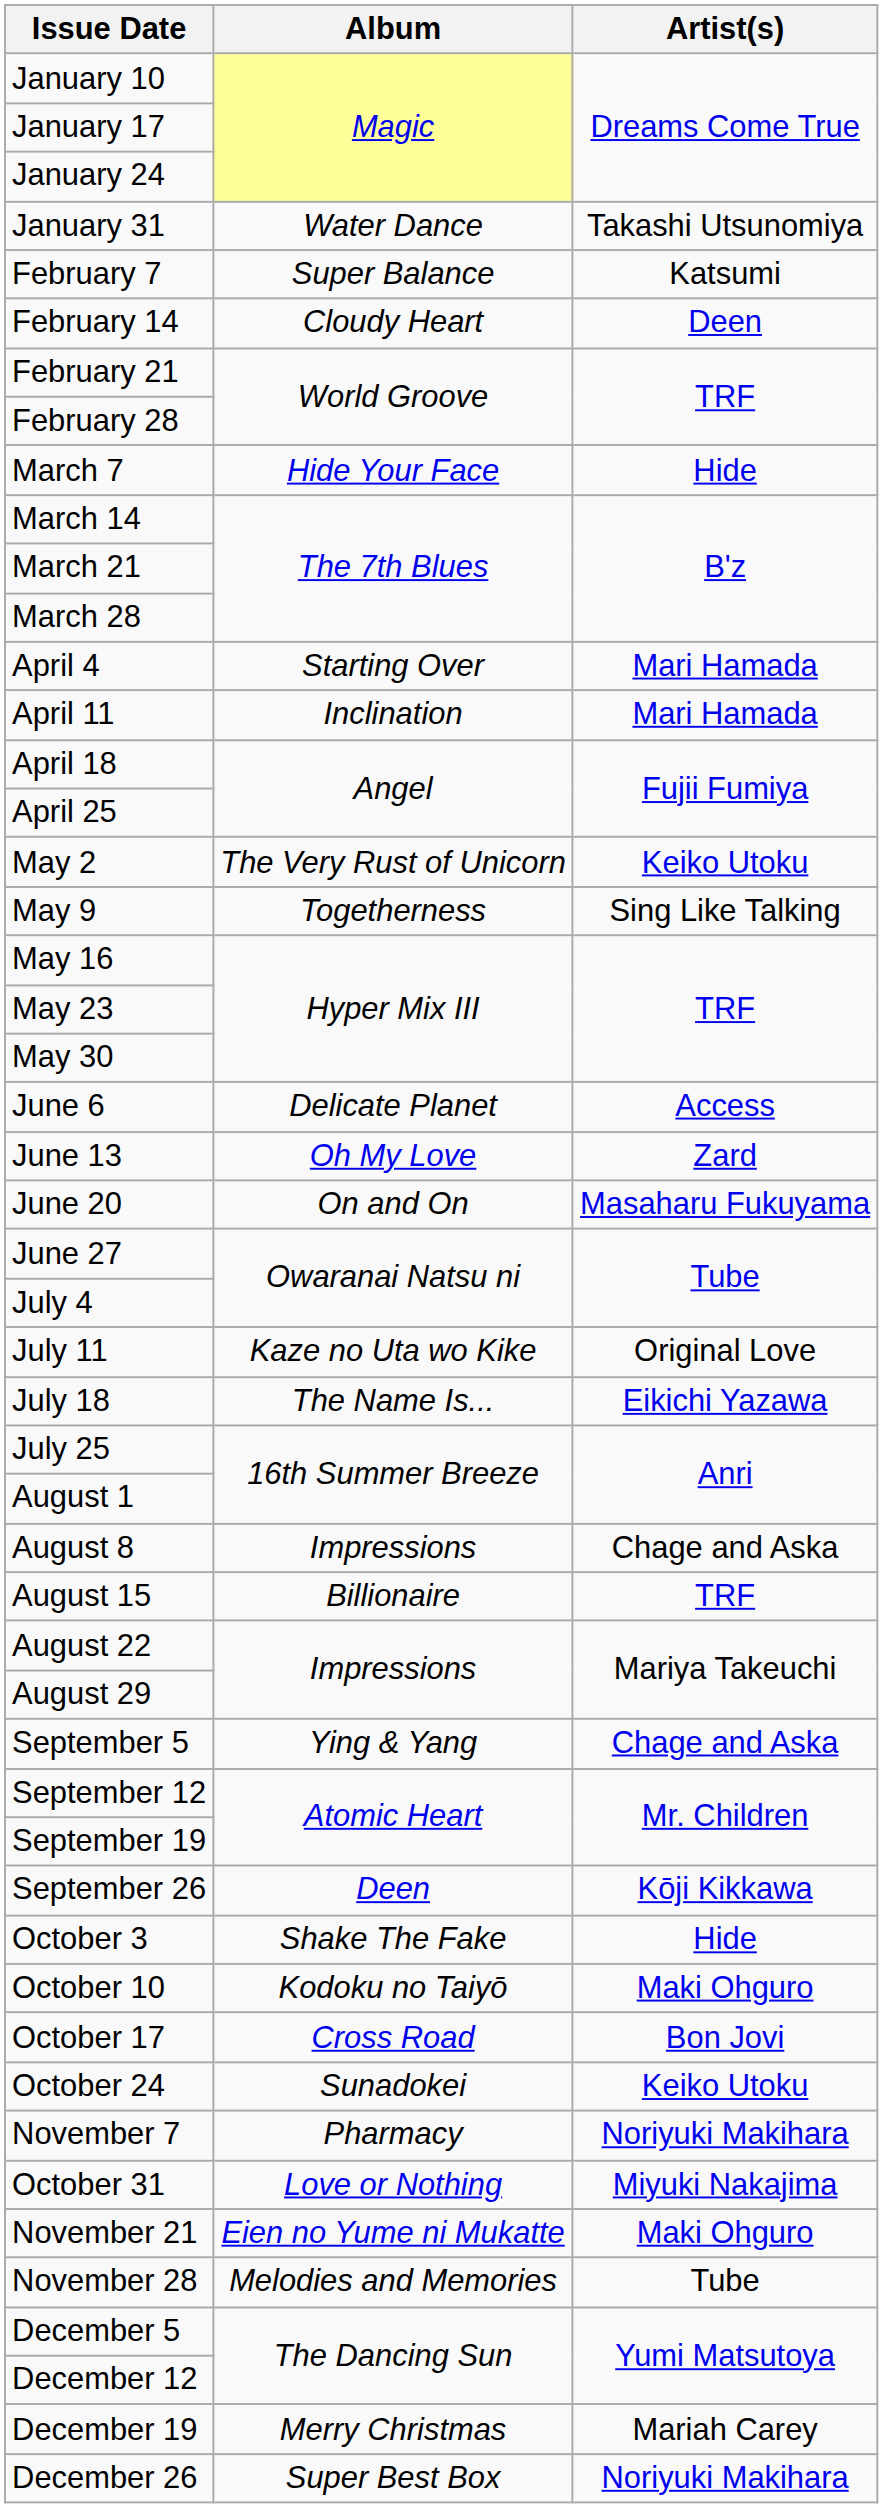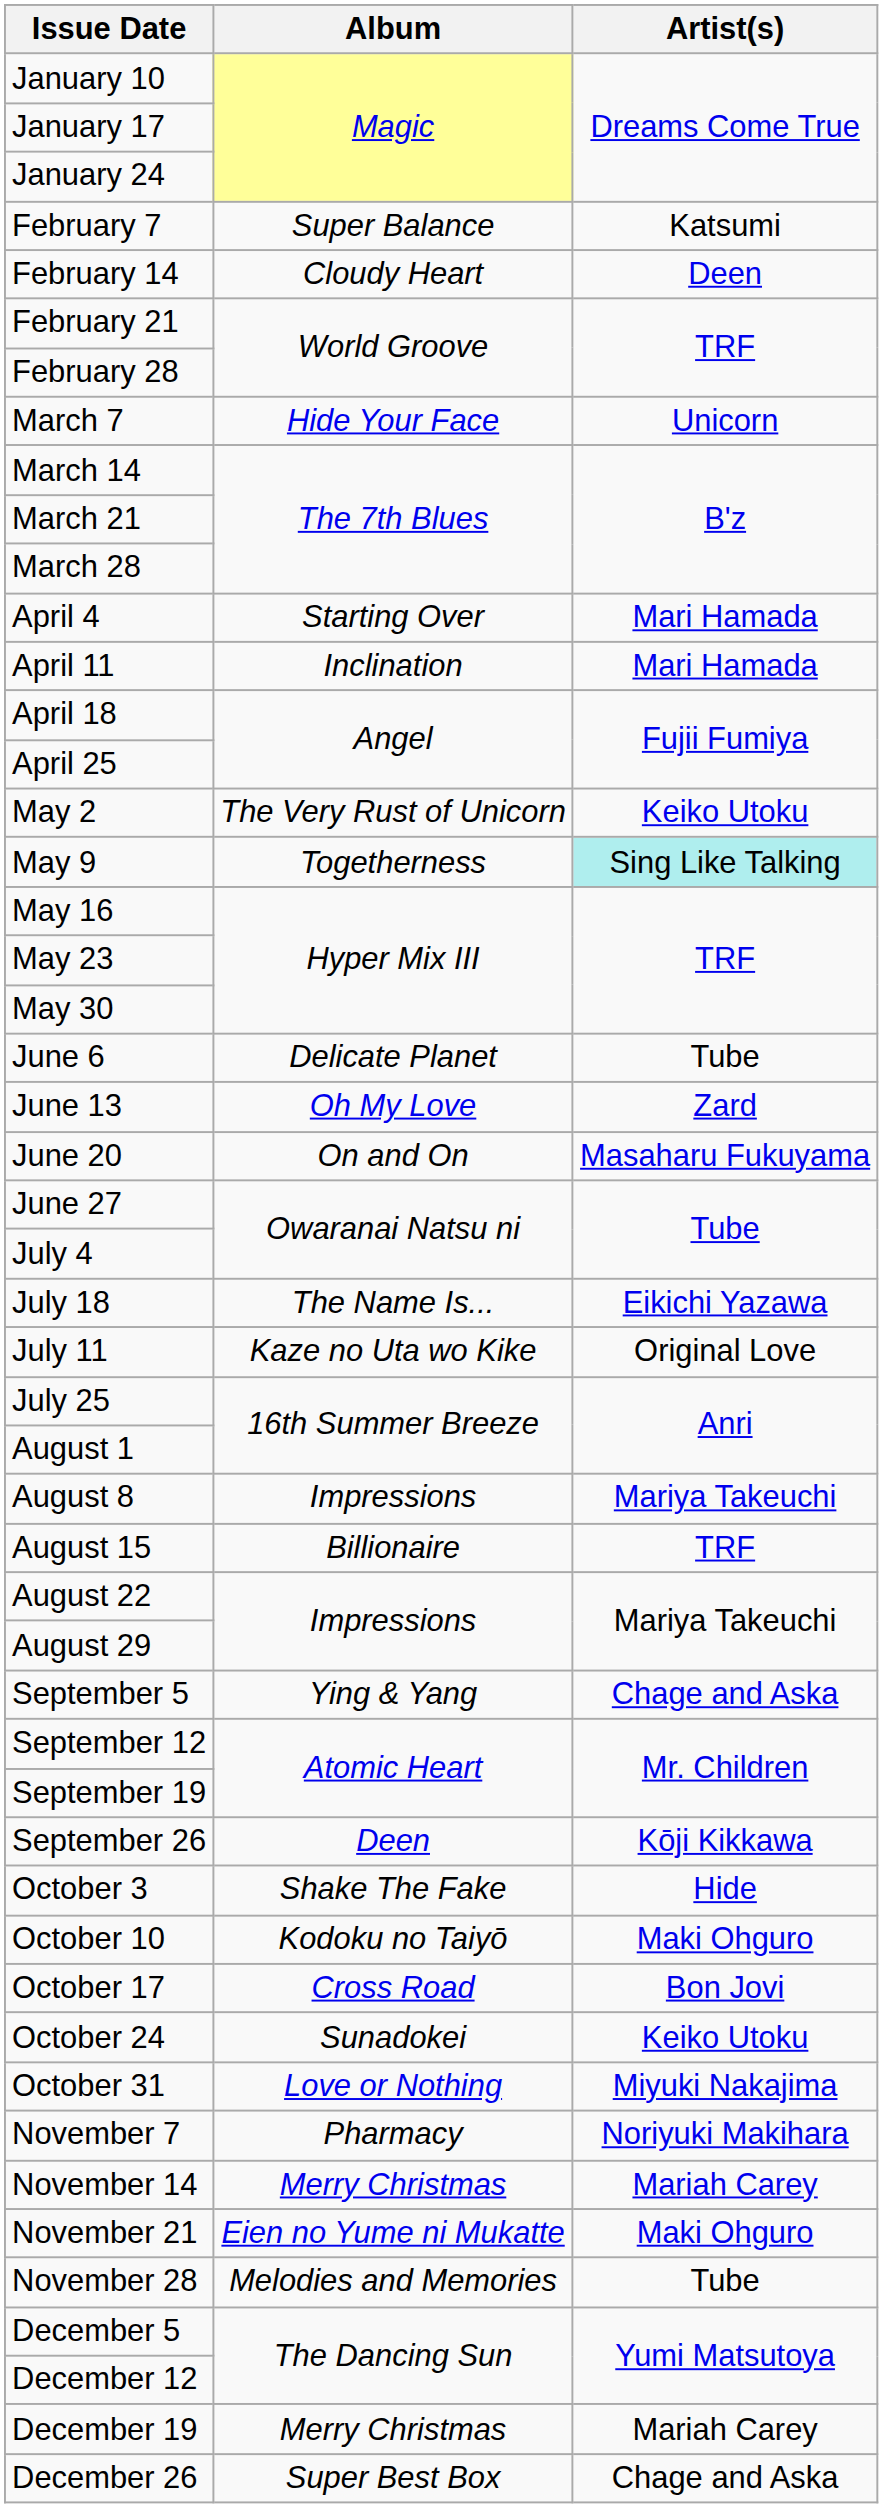- row: January 31 | Water Dance | Takashi Utsunomiya
March 7 | Artist(s): Hide -> Unicorn
May 9 | Artist(s): no background -> paleturquoise background
June 6 | Artist(s): Access -> Tube
rows swapped: July 11 <-> July 18
August 8 | Artist(s): Chage and Aska -> Mariya Takeuchi
rows swapped: October 31 <-> November 7
+ row: November 14 | Merry Christmas | Mariah Carey
December 26 | Artist(s): Noriyuki Makihara -> Chage and Aska
